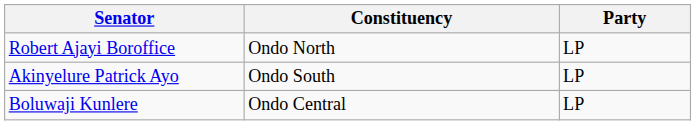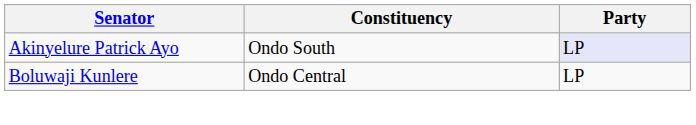- row: Robert Ajayi Boroffice | Ondo North | LP
Akinyelure Patrick Ayo | Party: no background -> lavender background
